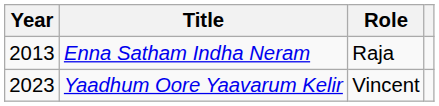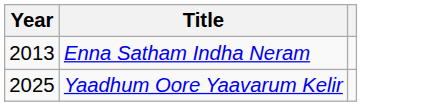- column: Role | Raja | Vincent
Yaadhum Oore Yaavarum Kelir | Year: 2023 -> 2025
